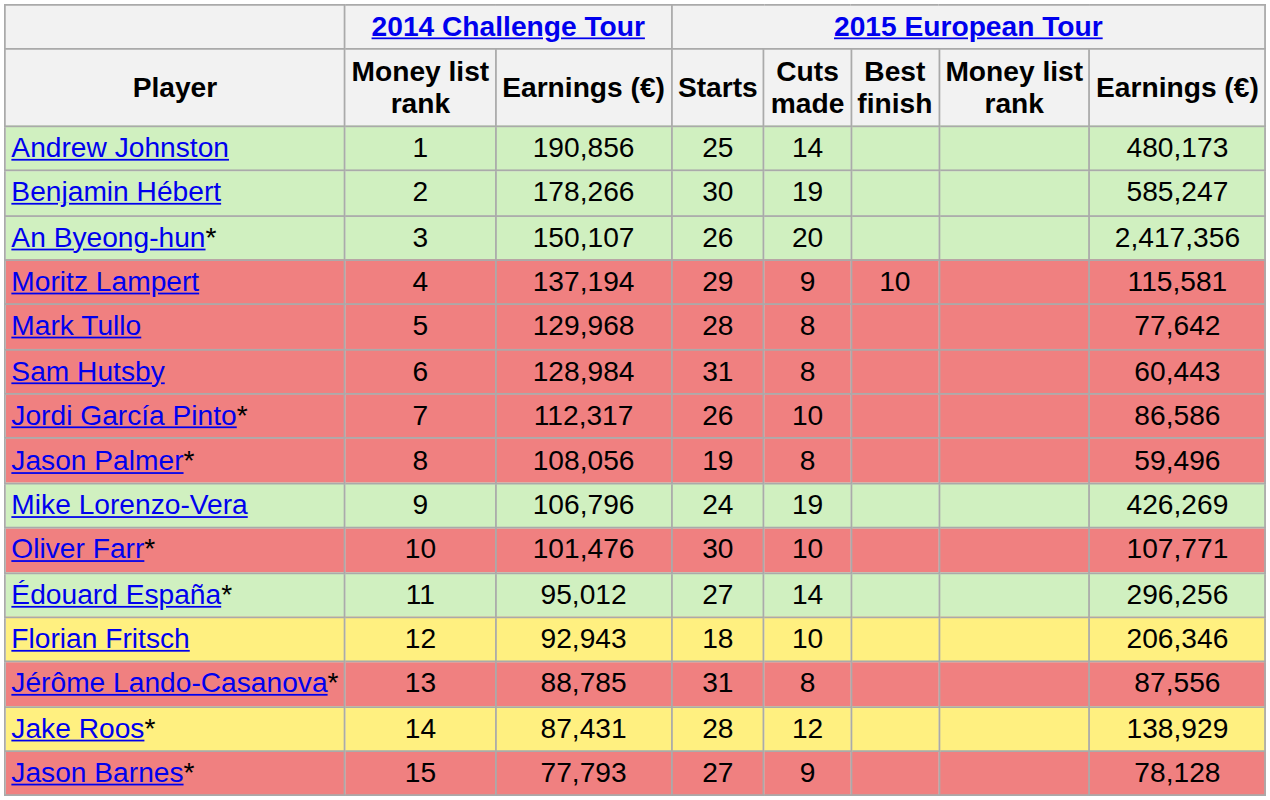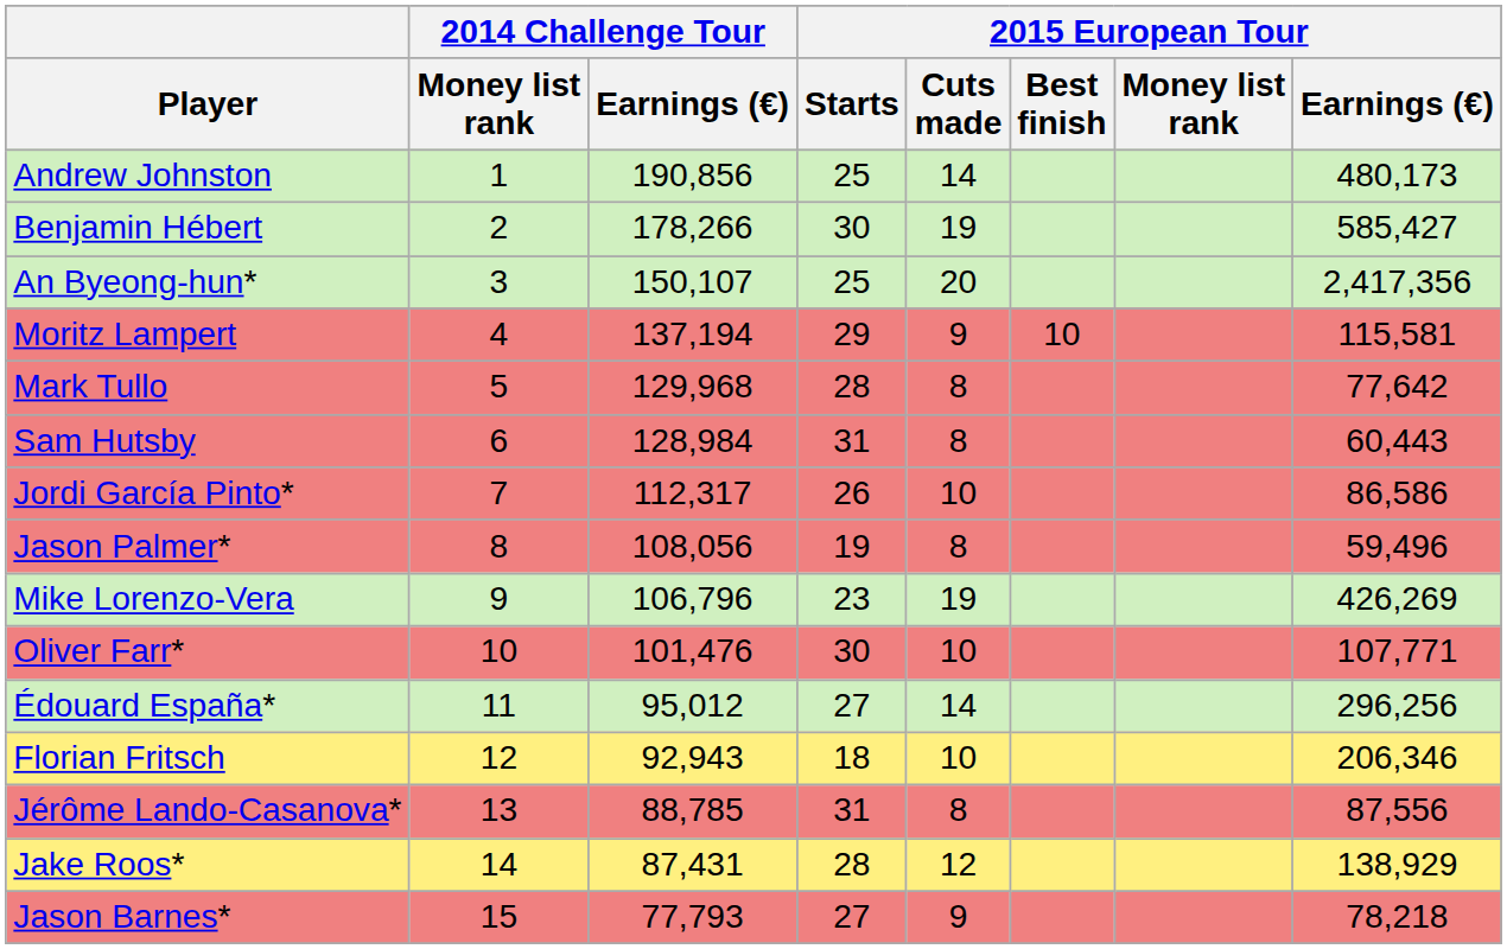Benjamin Hébert | 2015 European Tour / Earnings (€): 585,247 -> 585,427
An Byeong-hun* | 2015 European Tour / Starts: 26 -> 25
Mike Lorenzo-Vera | 2015 European Tour / Starts: 24 -> 23
Jason Barnes* | 2015 European Tour / Earnings (€): 78,128 -> 78,218
